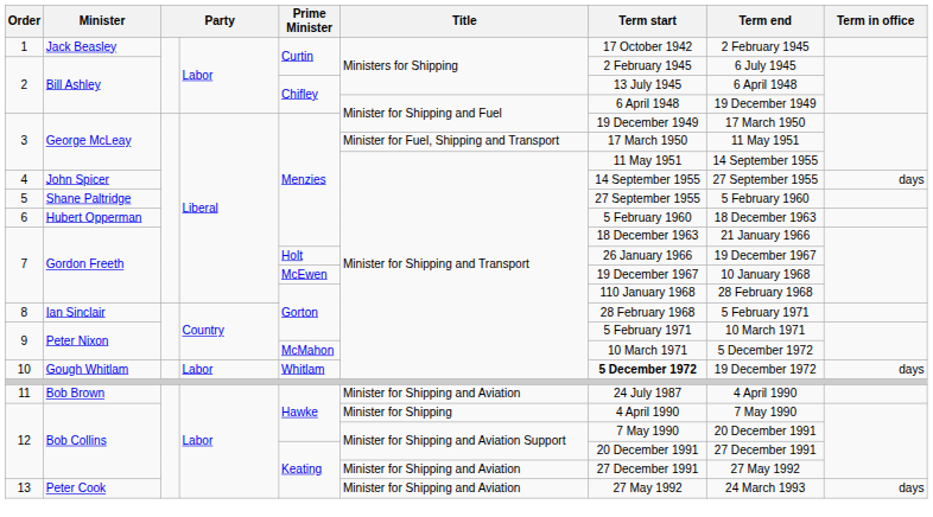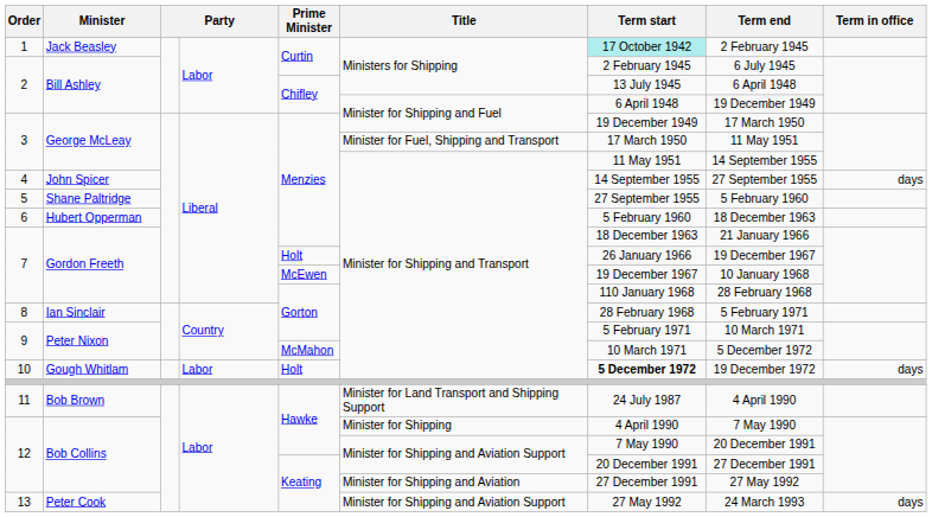1 | Term start: no background -> paleturquoise background
10 | Prime Minister: Whitlam -> Holt
11 | Title: Minister for Shipping and Aviation -> Minister for Land Transport and Shipping Support
13 | Title: Minister for Shipping and Aviation -> Minister for Shipping and Aviation Support
